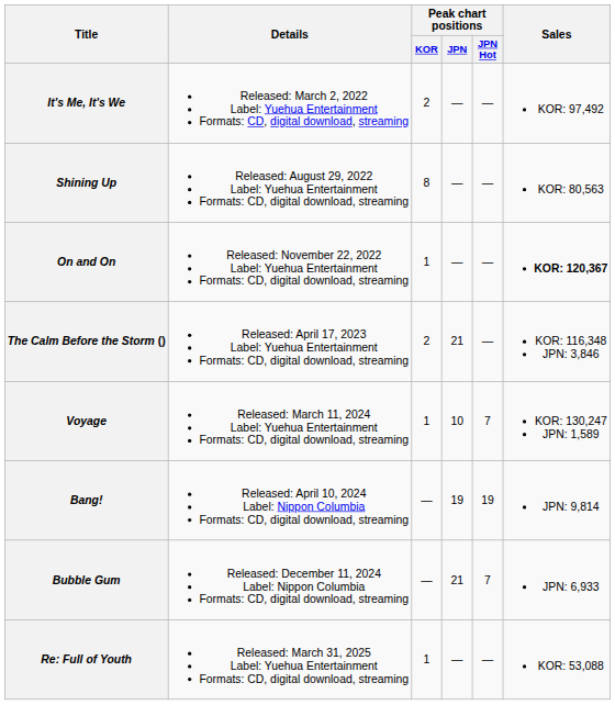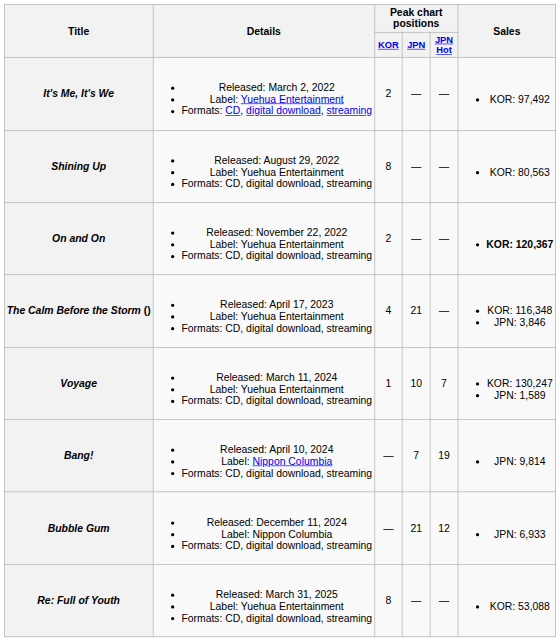On and On | Peak chart positions / KOR: 1 -> 2
The Calm Before the Storm () | Peak chart positions / KOR: 2 -> 4
Bang! | Peak chart positions / JPN: 19 -> 7
Bubble Gum | Peak chart positions / JPN Hot: 7 -> 12
Re: Full of Youth | Peak chart positions / KOR: 1 -> 8
